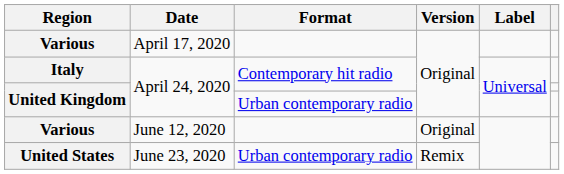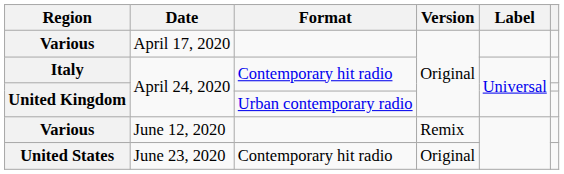Various / June 12, 2020 | Version: Original -> Remix
United States | Format: Urban contemporary radio -> Contemporary hit radio
United States | Version: Remix -> Original
